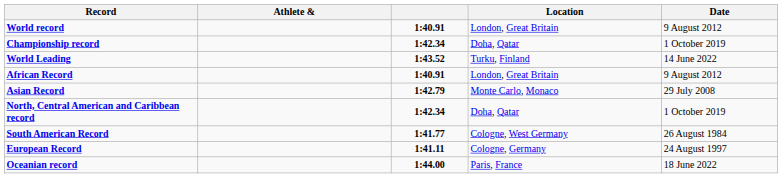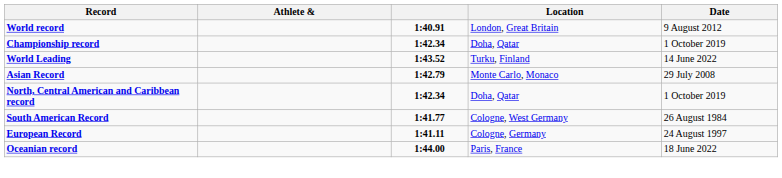- row: African Record | 1:40.91 | London, Great Britain | 9 August 2012
